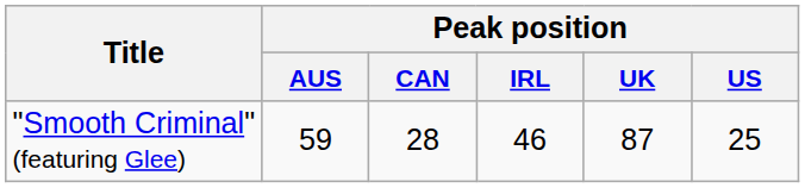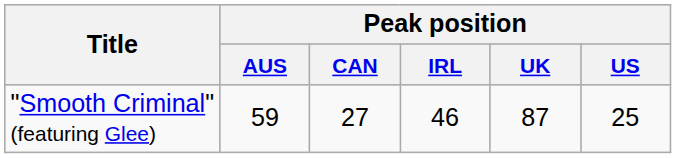"Smooth Criminal" (featuring Glee) | Peak position / CAN: 28 -> 27
